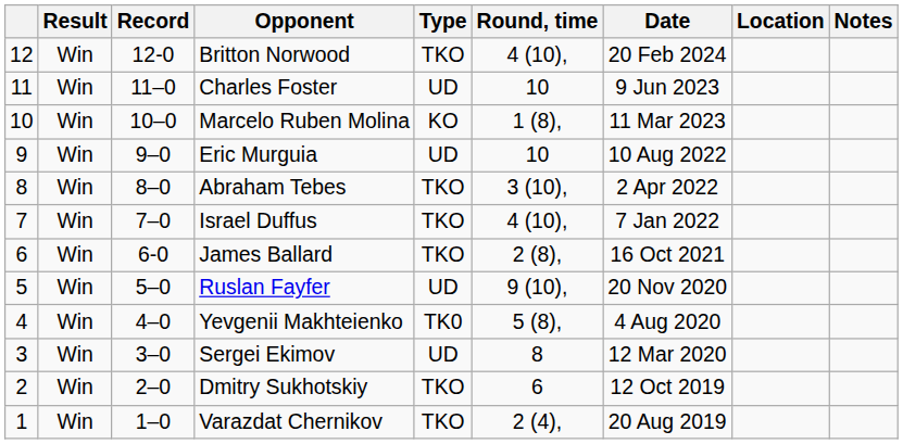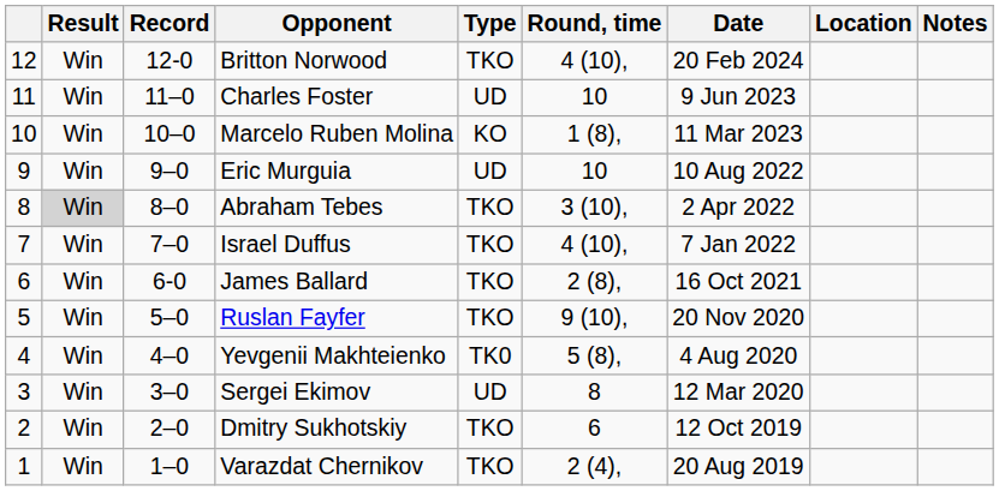Abraham Tebes | Result: no background -> lightgrey background
Ruslan Fayfer | Type: UD -> TKO
